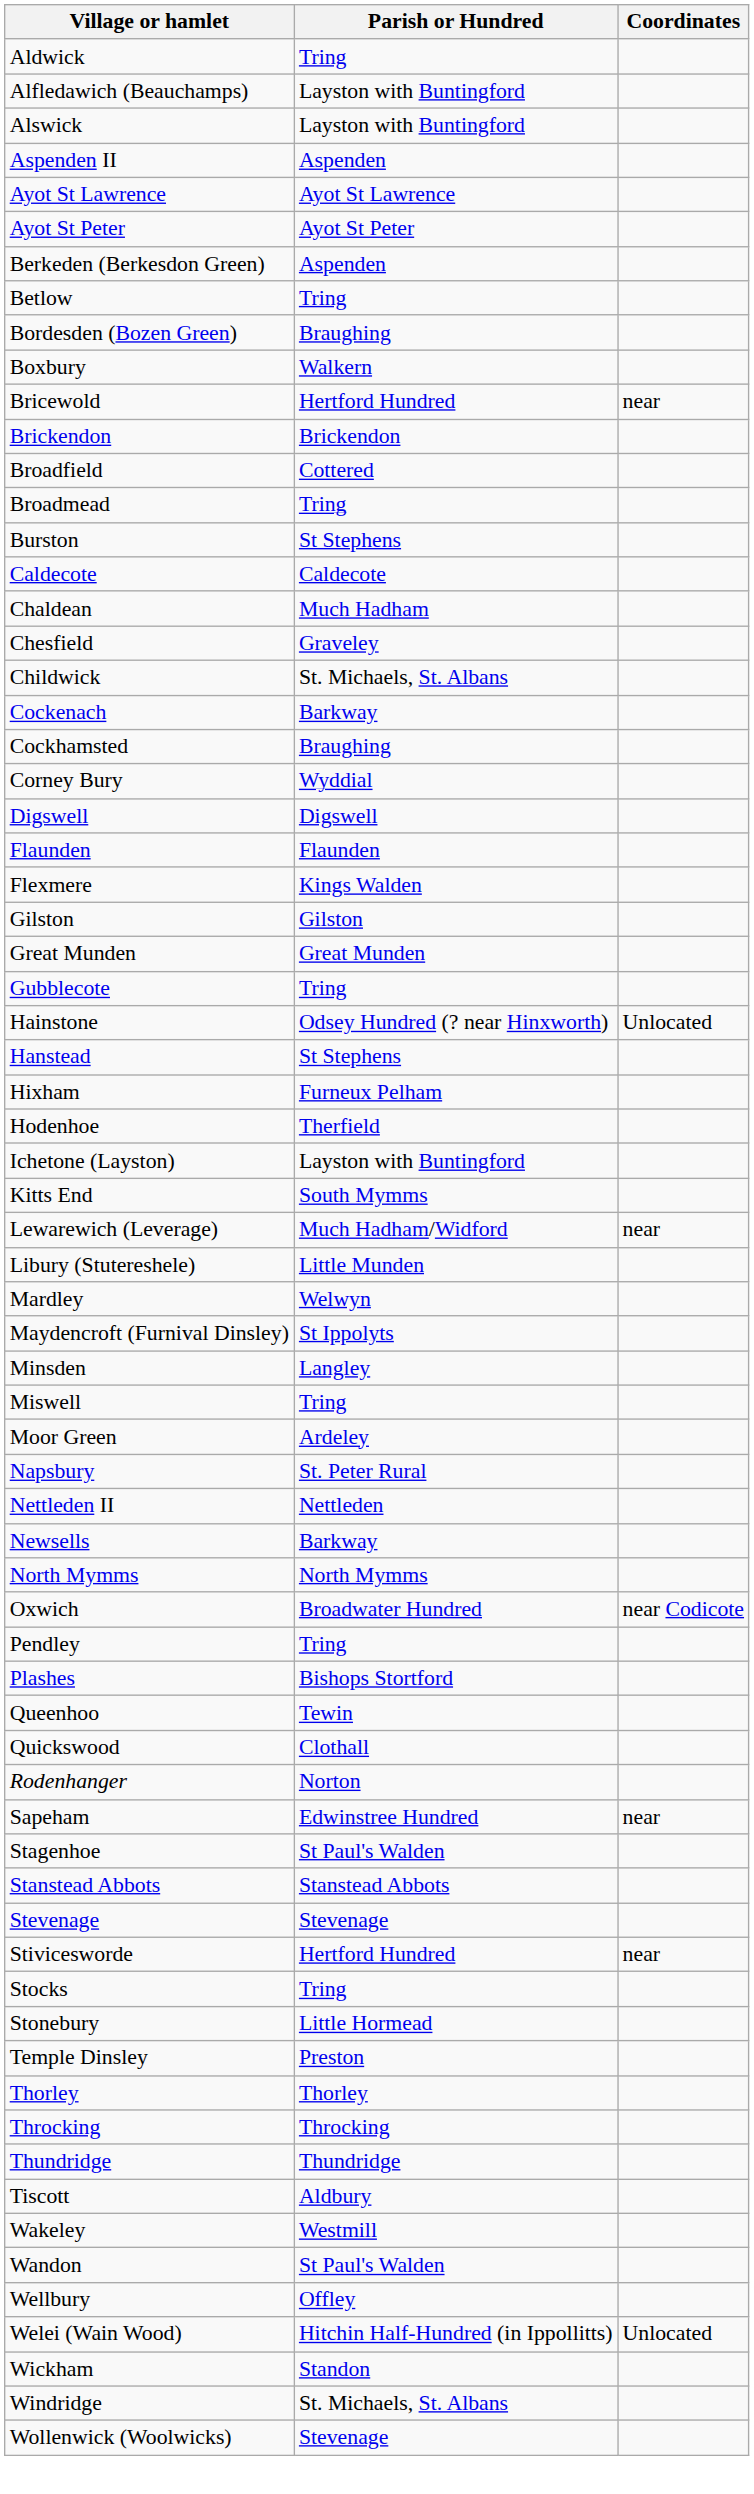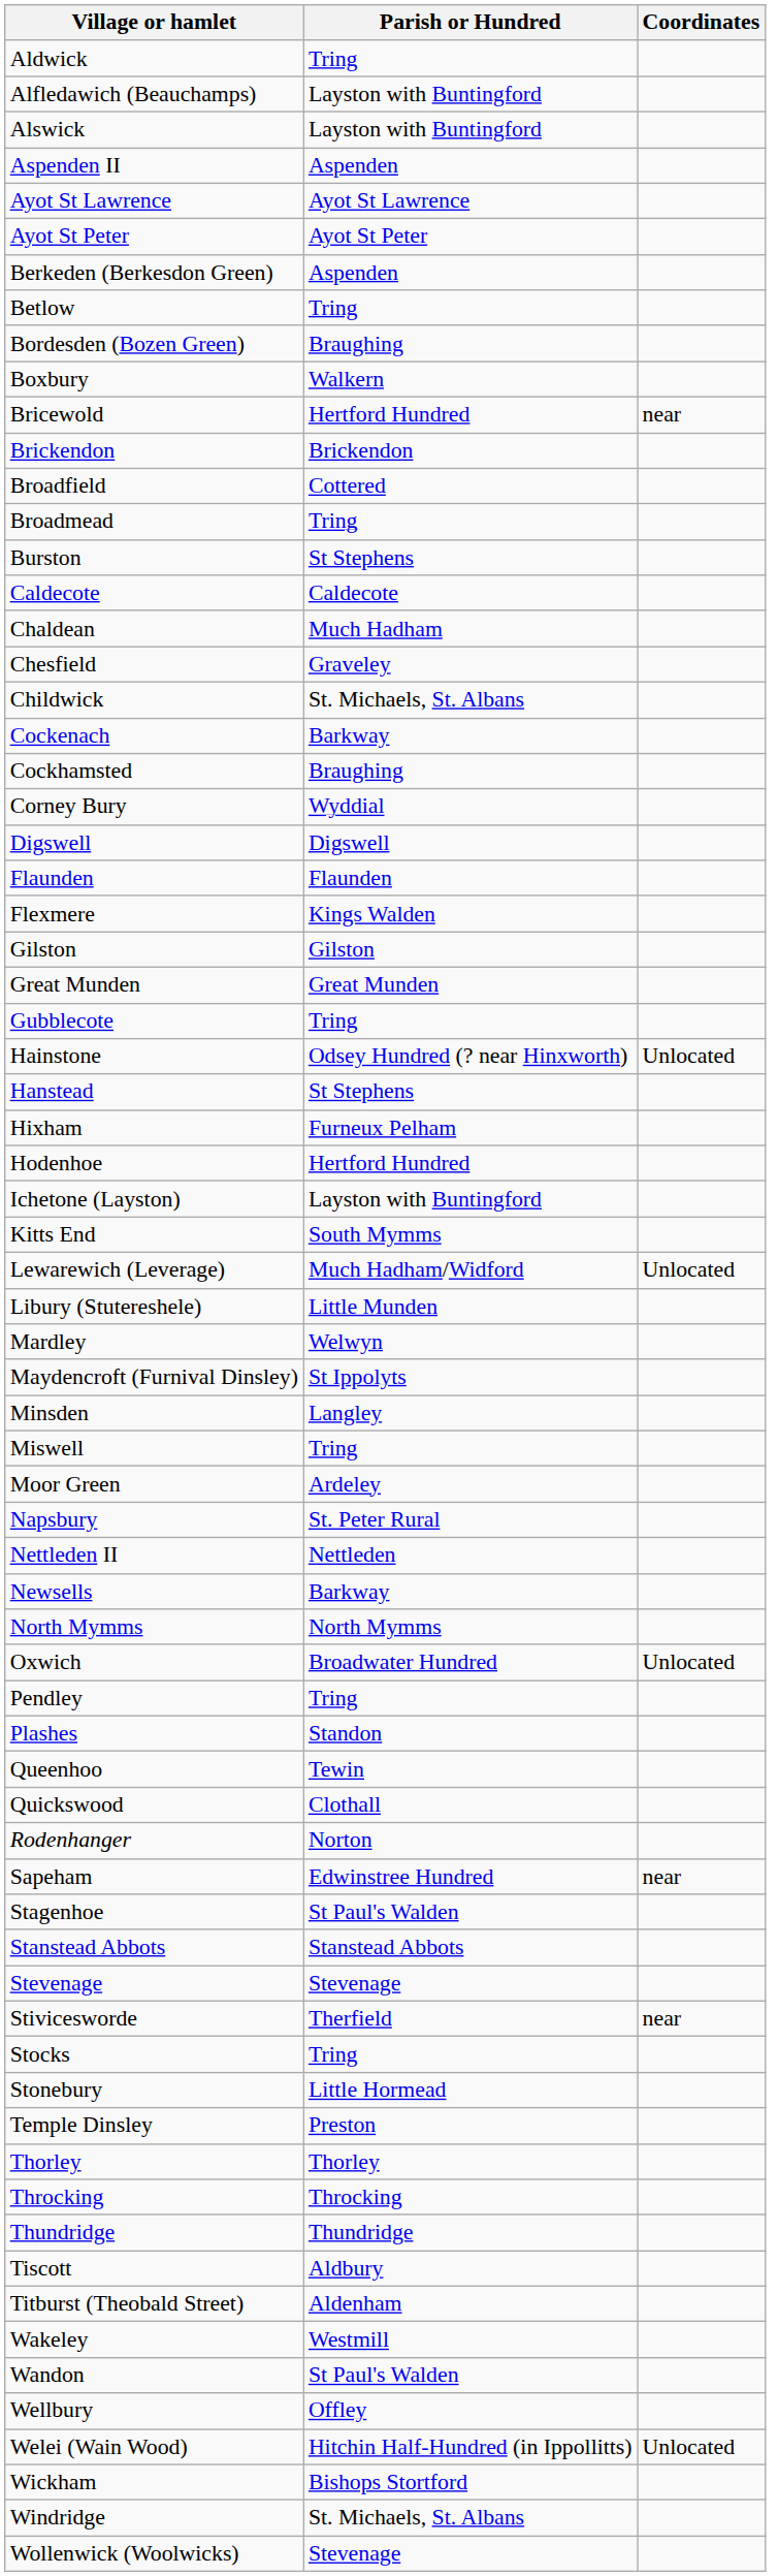Hodenhoe | Parish or Hundred: Therfield -> Hertford Hundred
Lewarewich (Leverage) | Coordinates: near -> Unlocated
Oxwich | Coordinates: near Codicote -> Unlocated
Plashes | Parish or Hundred: Bishops Stortford -> Standon
Stivicesworde | Parish or Hundred: Hertford Hundred -> Therfield
+ row: Titburst (Theobald Street) | Aldenham
Wickham | Parish or Hundred: Standon -> Bishops Stortford
